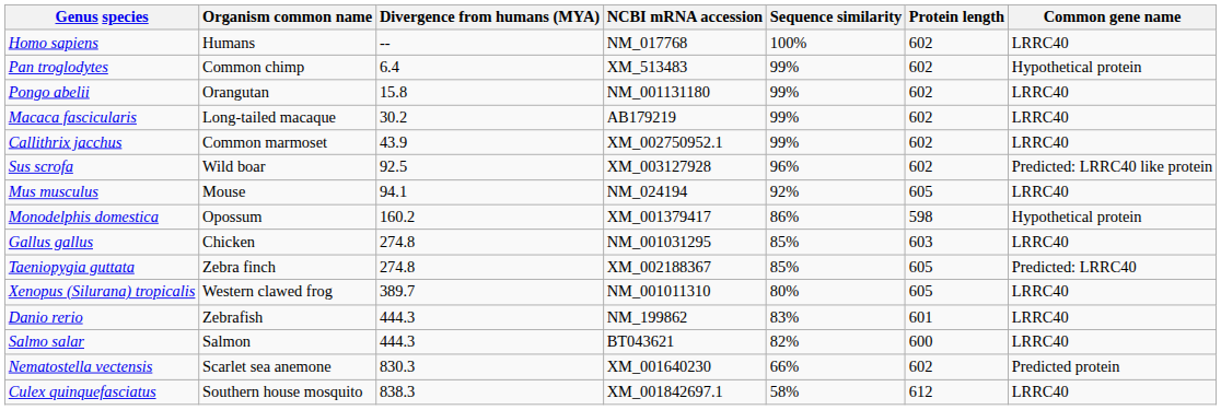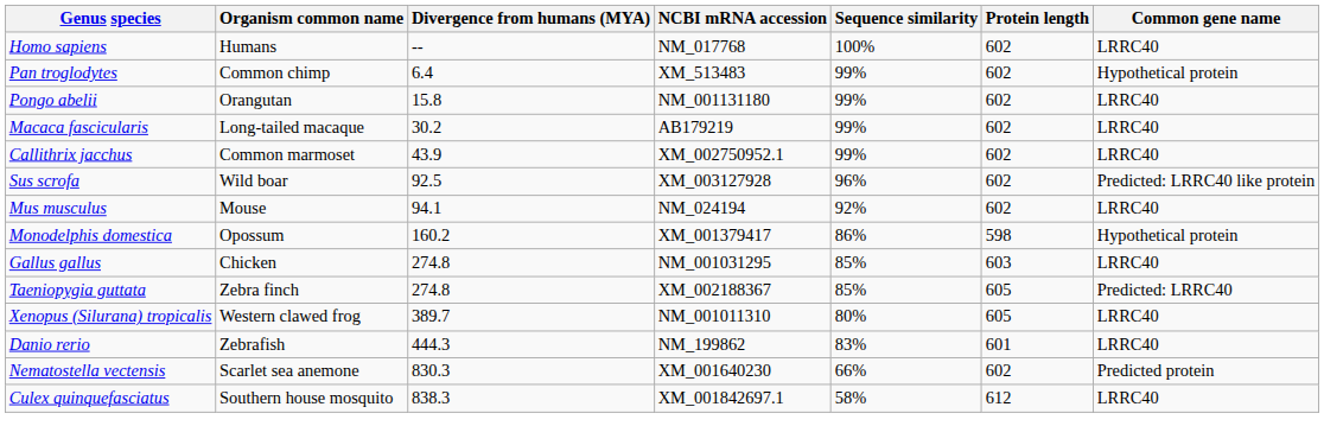Mus musculus | Protein length: 605 -> 602
- row: Salmo salar | Salmon | 444.3 | BT043621 | 82% | 600 | LRRC40
